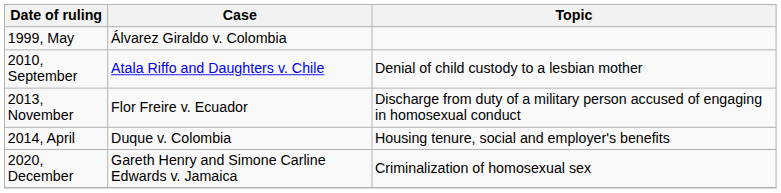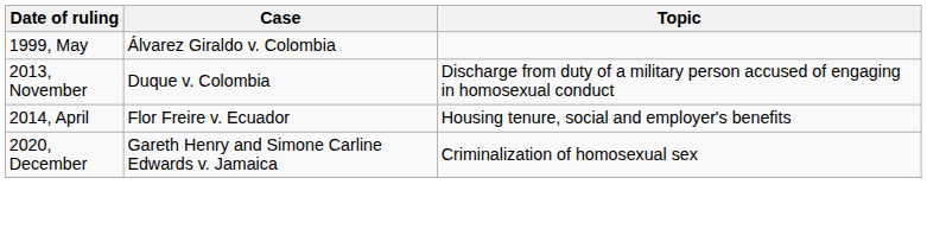- row: 2010, September | Atala Riffo and Daughters v. Chile | Denial of child custody to a lesbian mother
2013, November | Case: Flor Freire v. Ecuador -> Duque v. Colombia
2014, April | Case: Duque v. Colombia -> Flor Freire v. Ecuador
